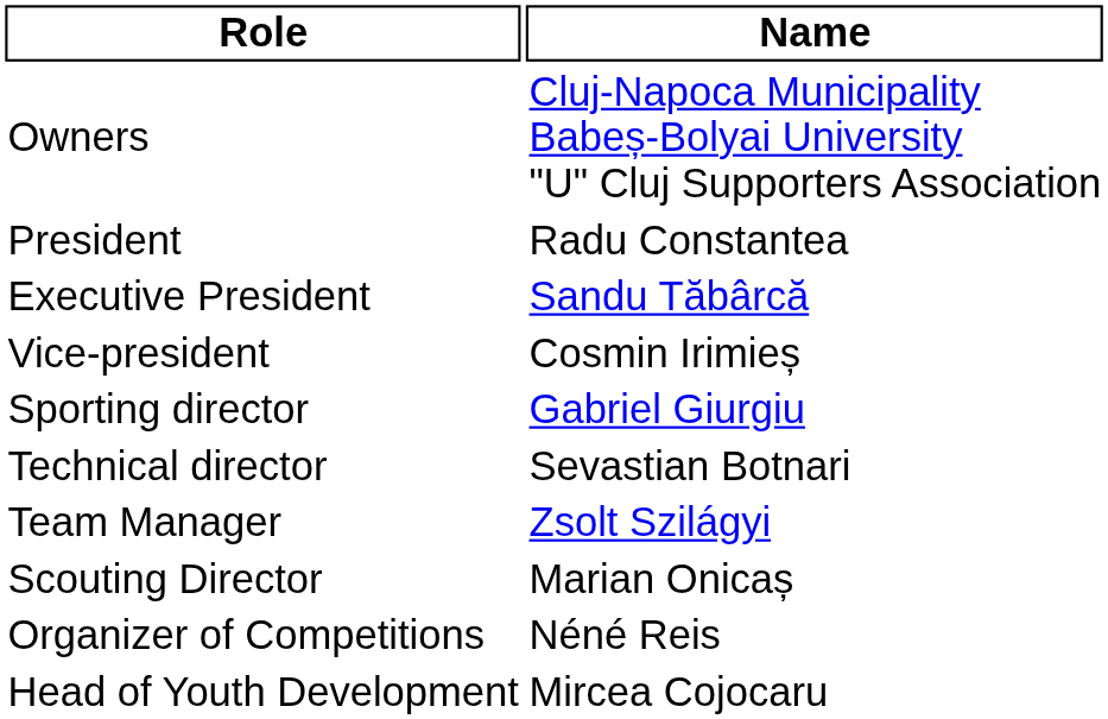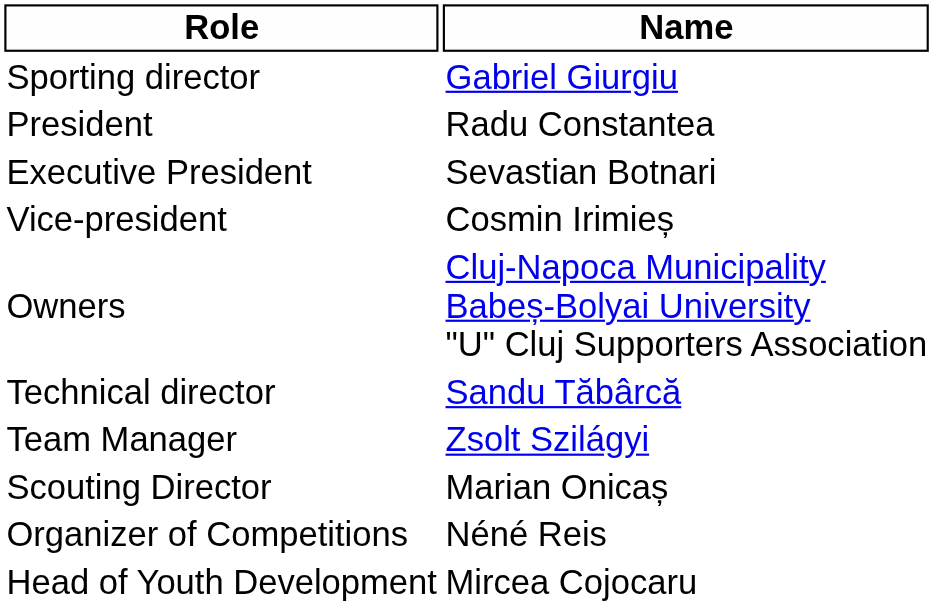rows swapped: Owners <-> Sporting director
Executive President | Name: Sandu Tăbârcă -> Sevastian Botnari
Technical director | Name: Sevastian Botnari -> Sandu Tăbârcă
